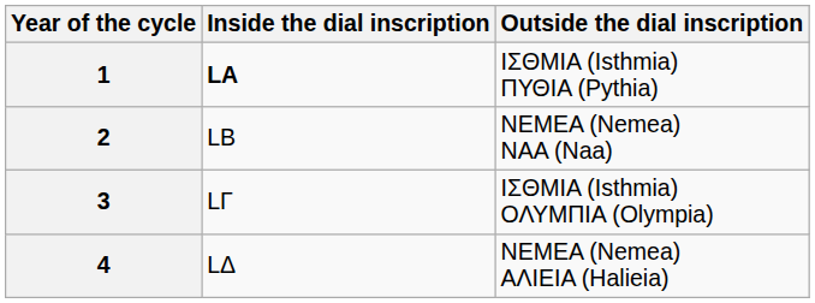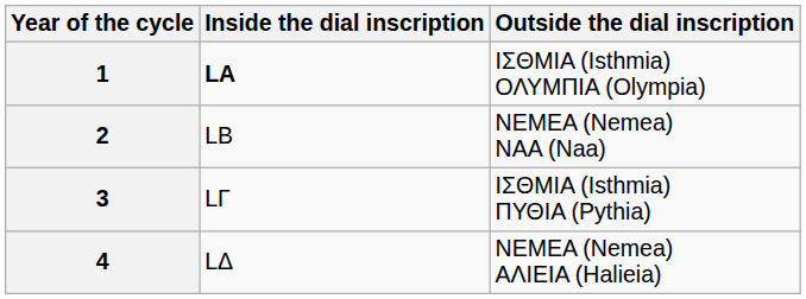1 | Outside the dial inscription: ΙΣΘΜΙΑ (Isthmia) ΠΥΘΙΑ (Pythia) -> ΙΣΘΜΙΑ (Isthmia) ΟΛΥΜΠΙΑ (Olympia)
3 | Outside the dial inscription: ΙΣΘΜΙΑ (Isthmia) ΟΛΥΜΠΙΑ (Olympia) -> ΙΣΘΜΙΑ (Isthmia) ΠΥΘΙΑ (Pythia)
